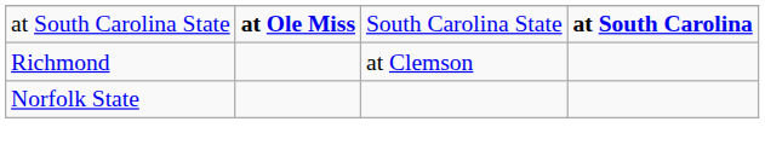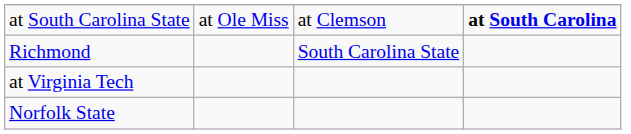at South Carolina State | column 2: bold -> normal
at South Carolina State | column 3: South Carolina State -> at Clemson
Richmond | column 3: at Clemson -> South Carolina State
+ row: at Virginia Tech
